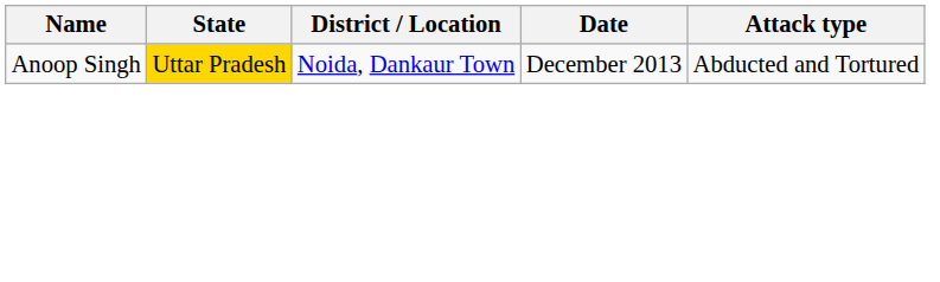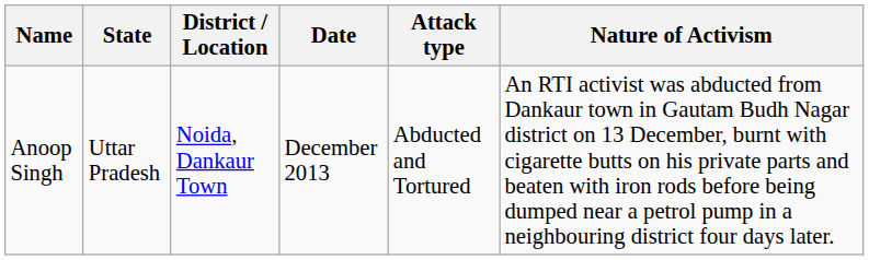+ column: Nature of Activism | An RTI activist was abducted from Dankaur town in Gautam Budh Nagar district on 13 December, burnt with cigarette butts on his private parts and beaten with iron rods before being dumped near a petrol pump in a neighbouring district four days later.
Anoop Singh | State: gold background -> no background
